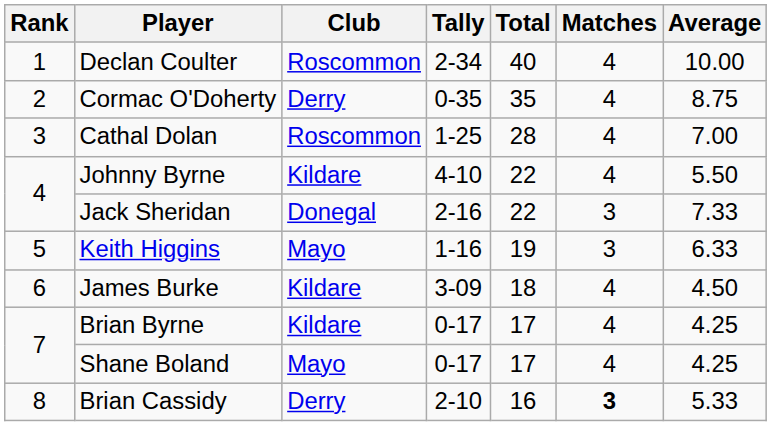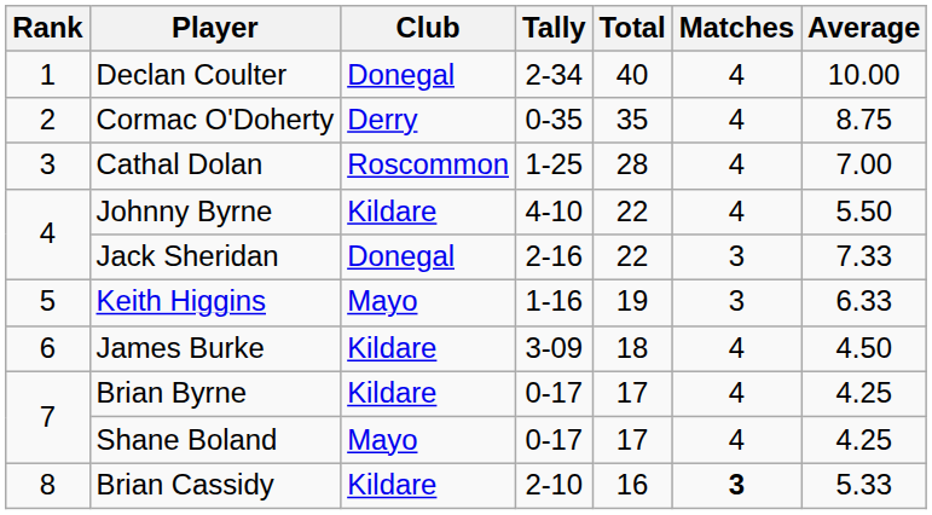Declan Coulter | Club: Roscommon -> Donegal
Brian Cassidy | Club: Derry -> Kildare
